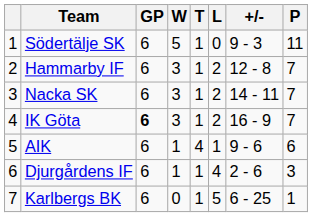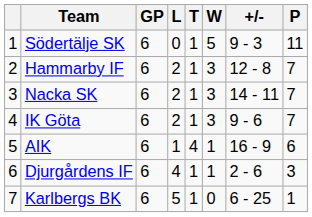columns swapped: W <-> L
IK Göta | GP: bold -> normal
IK Göta | +/-: 16 - 9 -> 9 - 6
AIK | +/-: 9 - 6 -> 16 - 9
